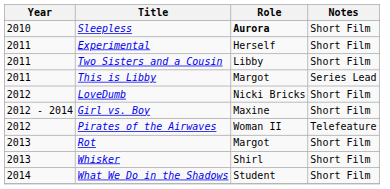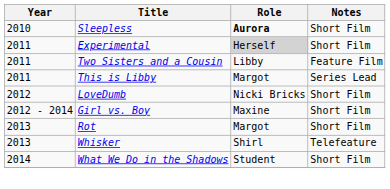Experimental | Role: no background -> lightgrey background
Two Sisters and a Cousin | Notes: Short Film -> Feature Film
- row: 2012 | Pirates of the Airwaves | Woman II | Telefeature
Whisker | Notes: Short Film -> Telefeature
